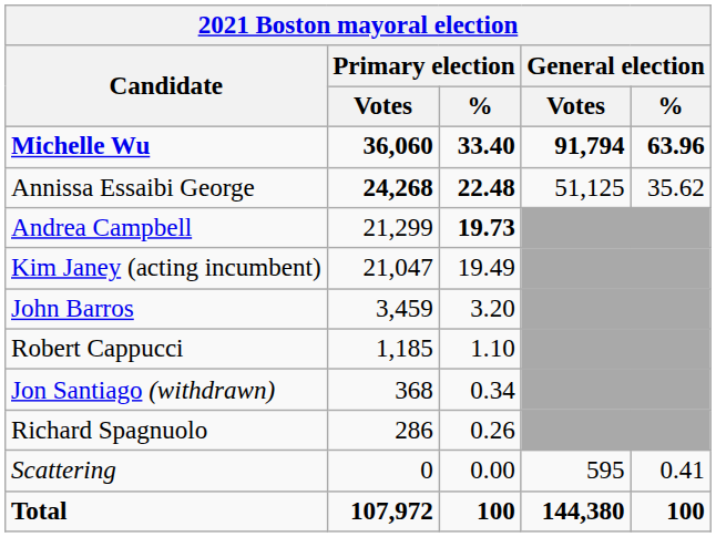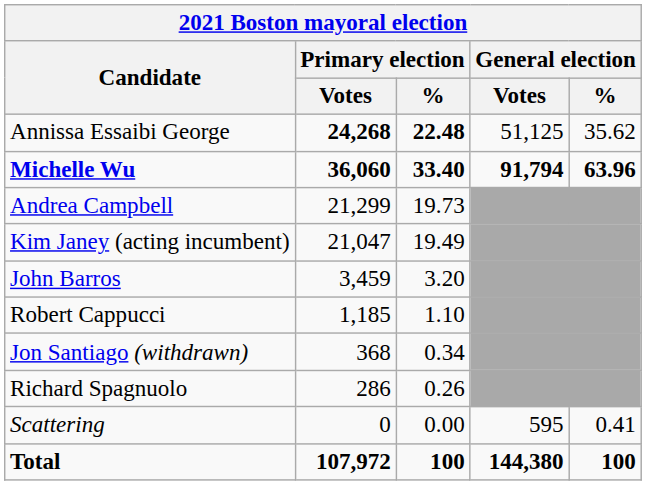rows swapped: Michelle Wu <-> Annissa Essaibi George
Andrea Campbell | Primary election / %: bold -> normal
